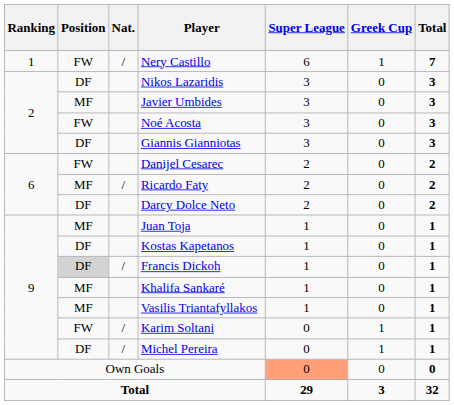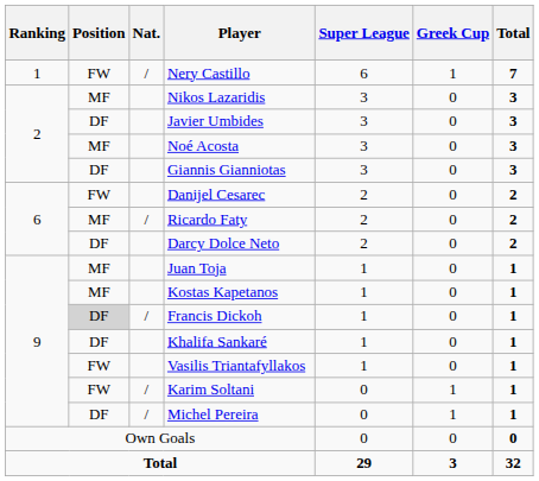Nikos Lazaridis | Position: DF -> MF
Javier Umbides | Position: MF -> DF
Noé Acosta | Position: FW -> MF
Kostas Kapetanos | Position: DF -> MF
Khalifa Sankaré | Position: MF -> DF
Vasilis Triantafyllakos | Position: MF -> FW
Own Goals | Super League: lightsalmon background -> no background
